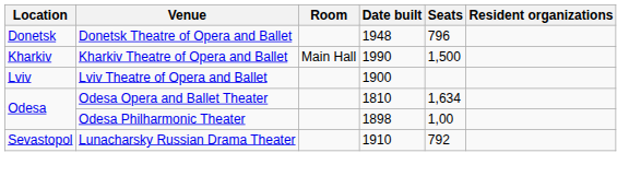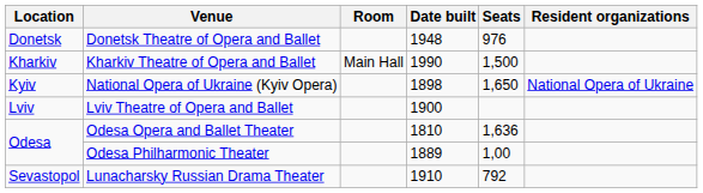Donetsk Theatre of Opera and Ballet | Seats: 796 -> 976
+ row: Kyiv | National Opera of Ukraine (Kyiv Opera) | 1898 | 1,650 | National Opera of Ukraine
Odesa Opera and Ballet Theater | Seats: 1,634 -> 1,636
Odesa Philharmonic Theater | Date built: 1898 -> 1889
